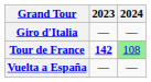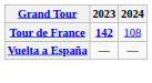- row: Giro d'Italia | — | —
Tour de France | 2024: lightgreen background -> no background
